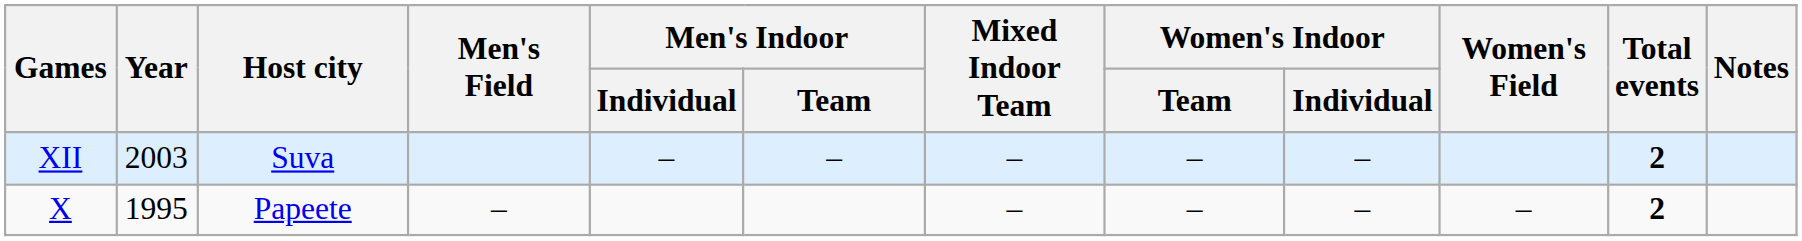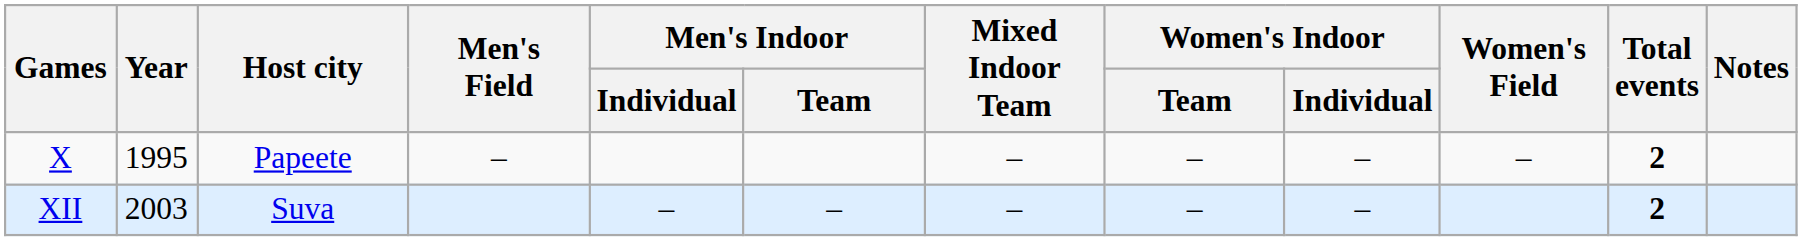rows swapped: X <-> XII
